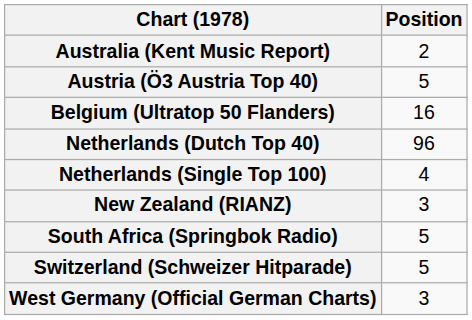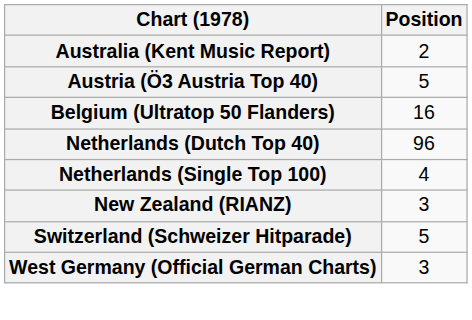- row: South Africa (Springbok Radio) | 5
